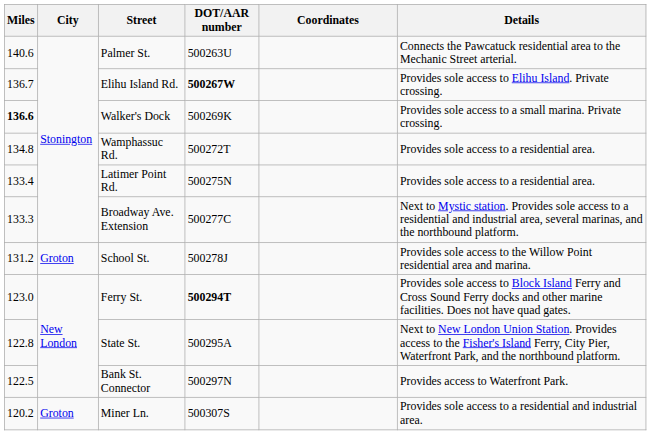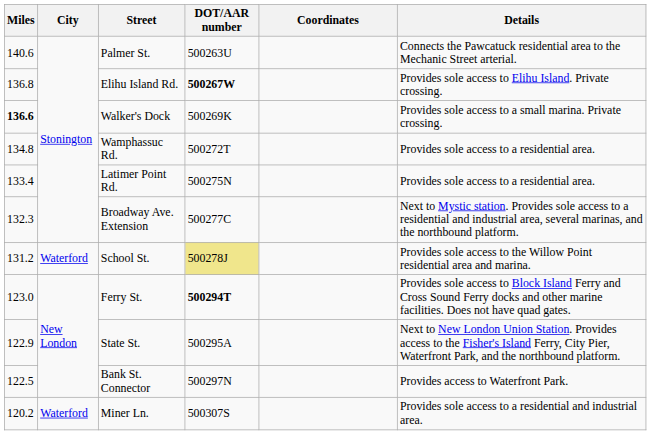Elihu Island Rd. | Miles: 136.7 -> 136.8
Broadway Ave. Extension | Miles: 133.3 -> 132.3
School St. | City: Groton -> Waterford
School St. | DOT/AAR number: no background -> khaki background
State St. | Miles: 122.8 -> 122.9
Miner Ln. | City: Groton -> Waterford
